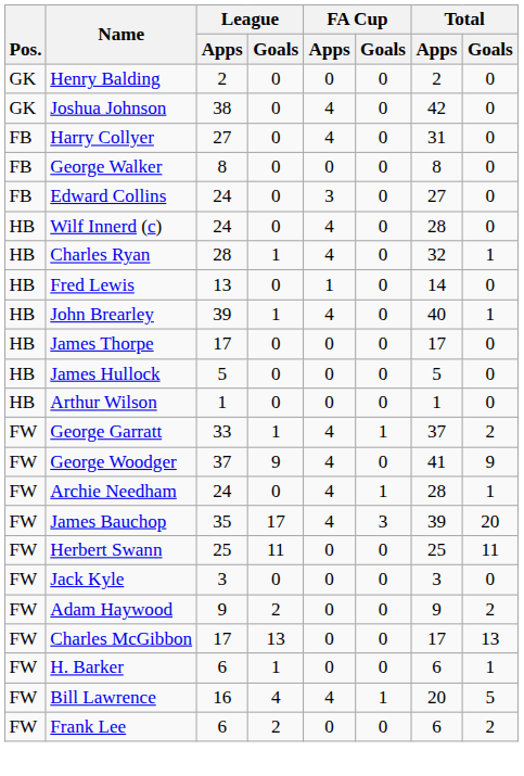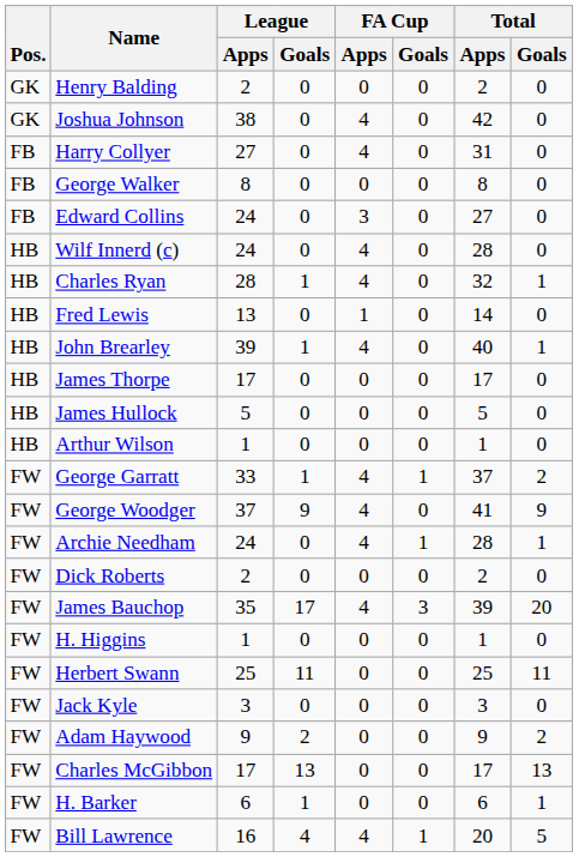+ row: FW | Dick Roberts | 2 | 0 | 0 | 0 | 2 | 0
+ row: FW | H. Higgins | 1 | 0 | 0 | 0 | 1 | 0
- row: FW | Frank Lee | 6 | 2 | 0 | 0 | 6 | 2
